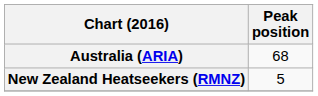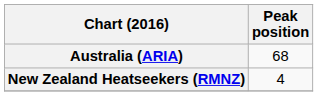New Zealand Heatseekers (RMNZ) | Peak position: 5 -> 4
